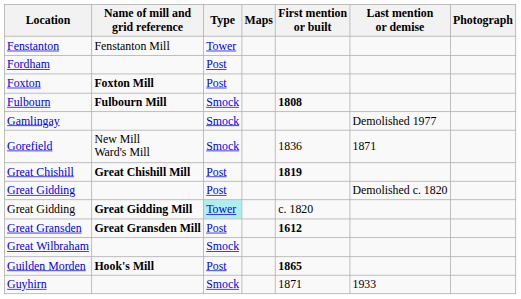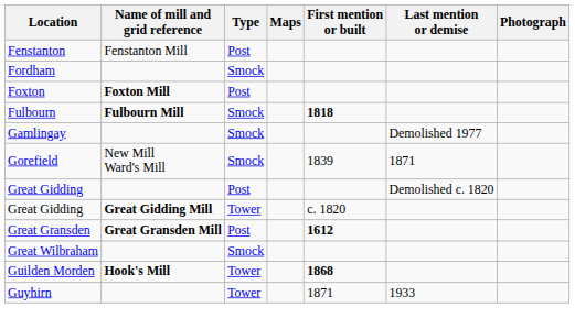Fenstanton | Type: Tower -> Post
Fordham | Type: Post -> Smock
Fulbourn | First mention or built: 1808 -> 1818
Gorefield | First mention or built: 1836 -> 1839
- row: Great Chishill | Great Chishill Mill | Post | 1819
Great Gidding / Great Gidding Mill | Type: paleturquoise background -> no background
Guilden Morden | Type: Post -> Tower
Guilden Morden | First mention or built: 1865 -> 1868
Guyhirn | Type: Smock -> Tower
